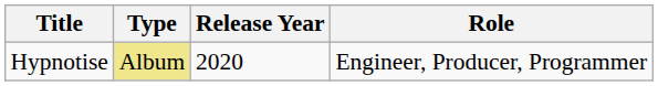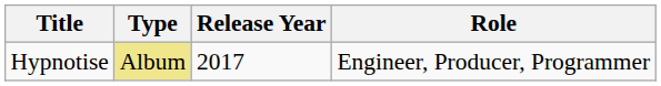Hypnotise | Release Year: 2020 -> 2017
